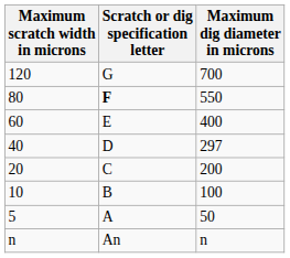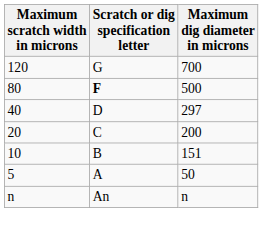80 | Maximum dig diameter in microns: 550 -> 500
- row: 60 | E | 400
10 | Maximum dig diameter in microns: 100 -> 151
